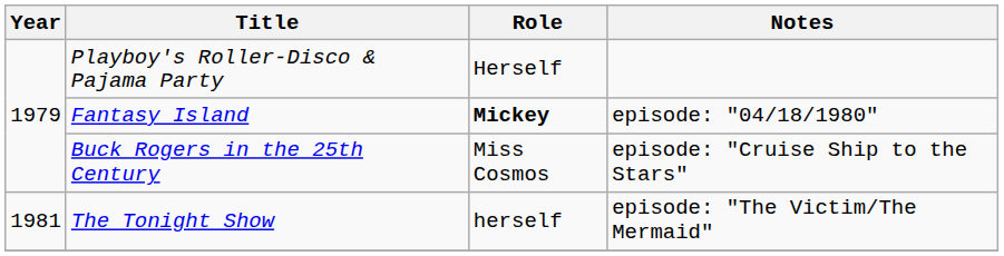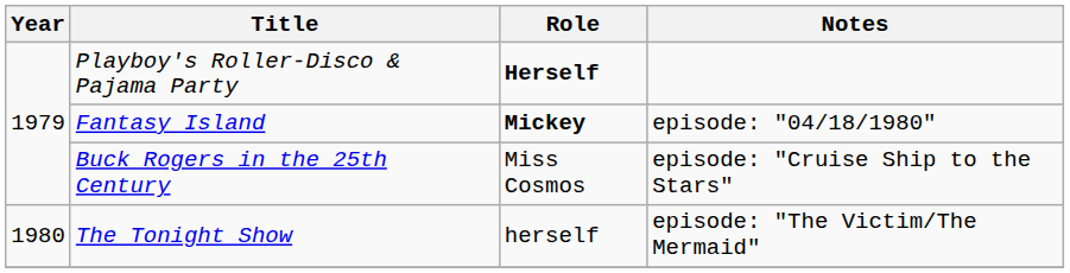Playboy's Roller-Disco & Pajama Party | Role: normal -> bold
The Tonight Show | Year: 1981 -> 1980
